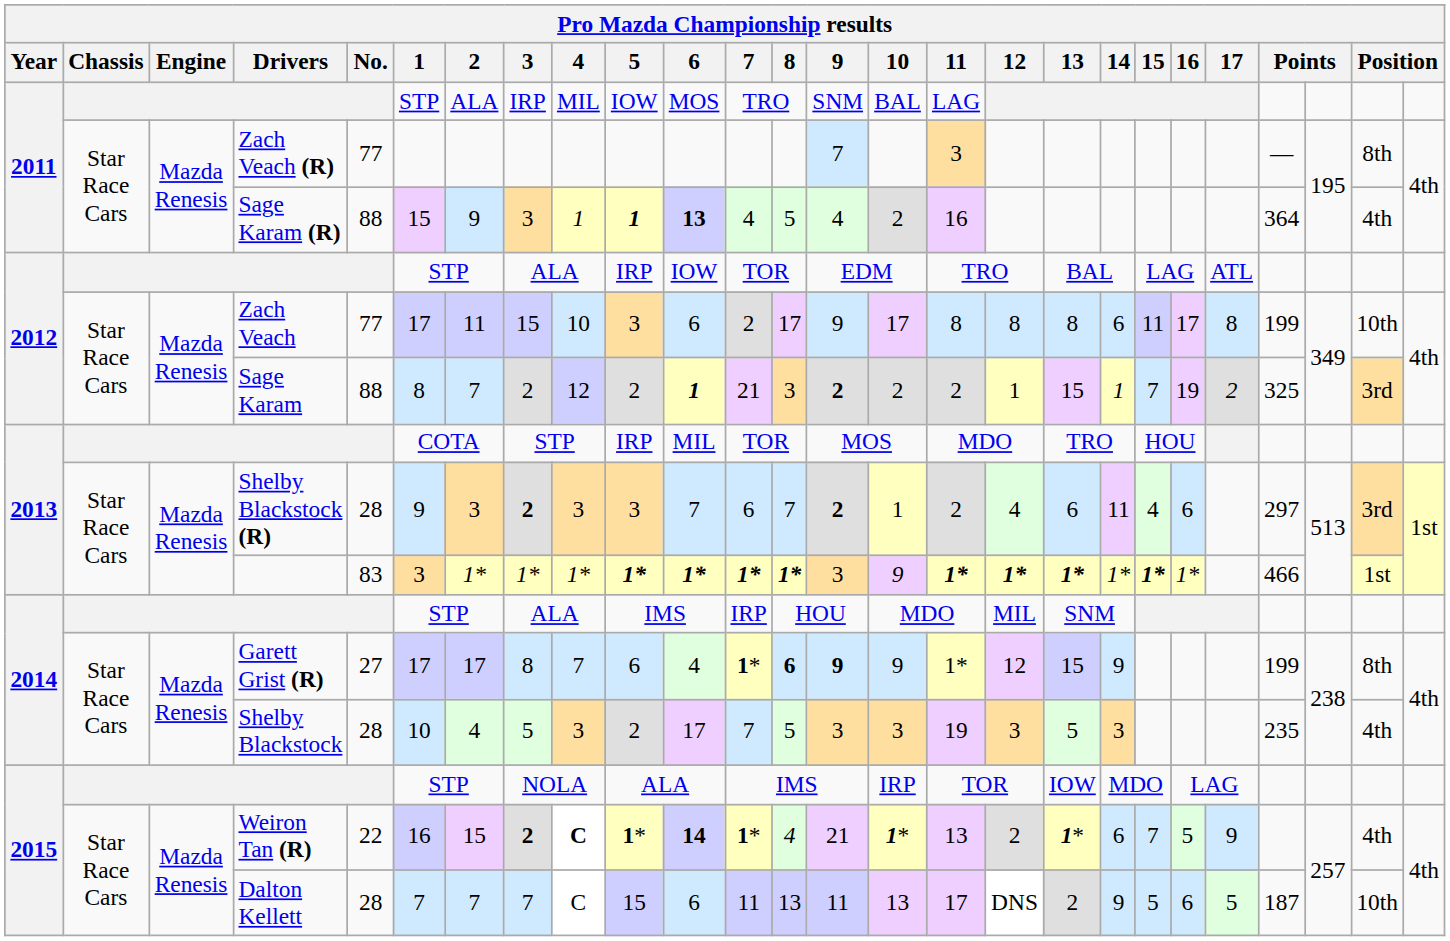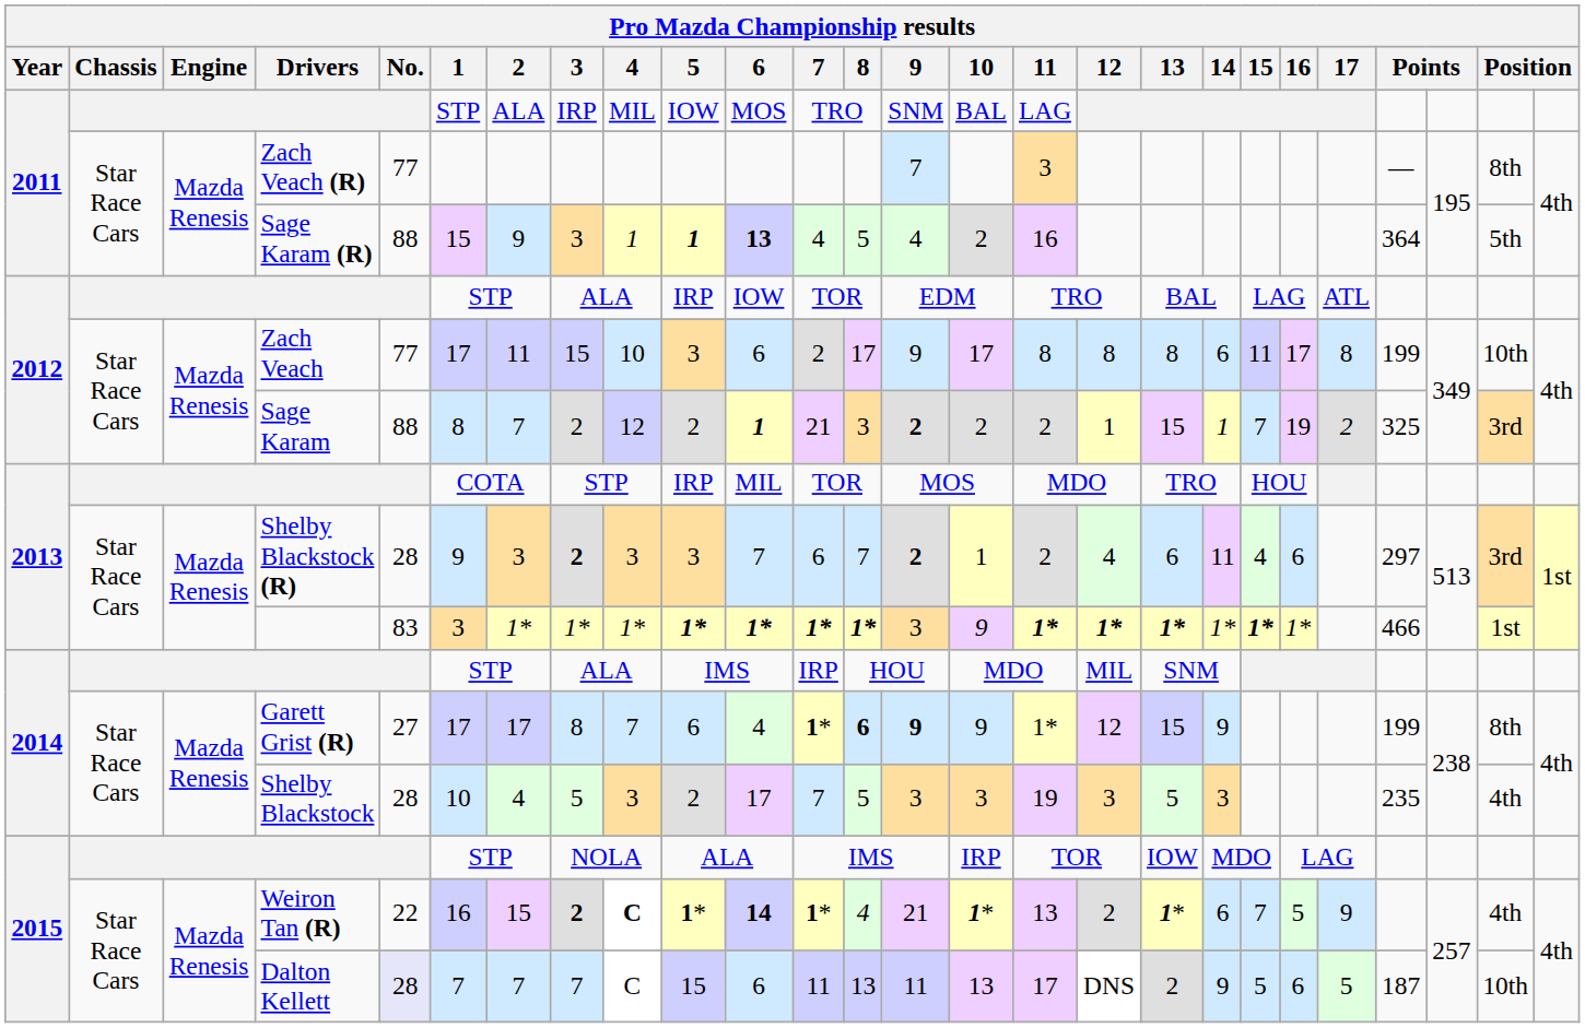Sage Karam (R) | column 25: 4th -> 5th
Dalton Kellett | No.: no background -> lavender background
